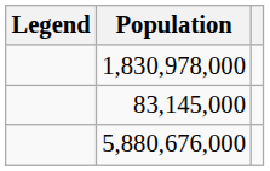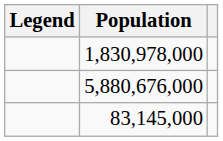rows swapped: 83,145,000 <-> 5,880,676,000
